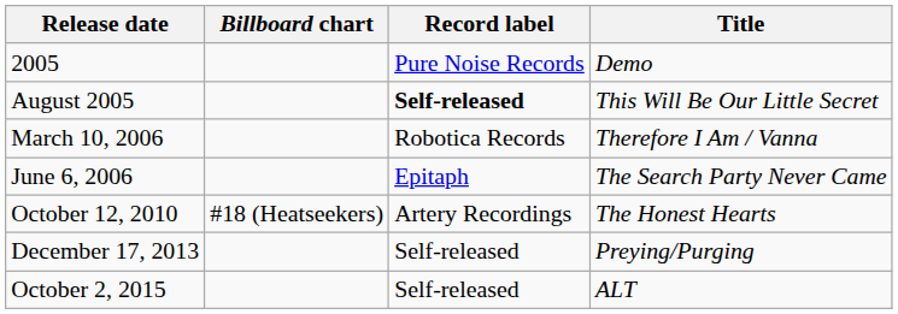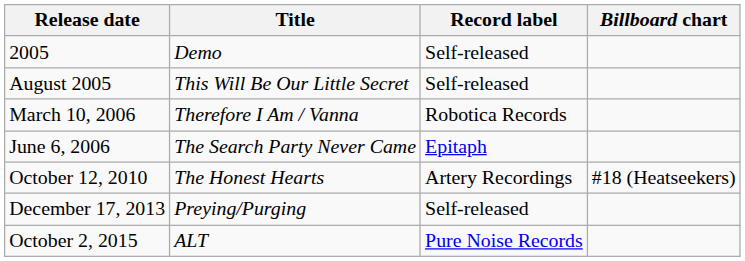columns swapped: Title <-> Billboard chart
2005 | Record label: Pure Noise Records -> Self-released
August 2005 | Record label: bold -> normal
October 2, 2015 | Record label: Self-released -> Pure Noise Records
